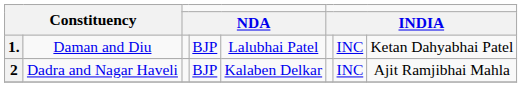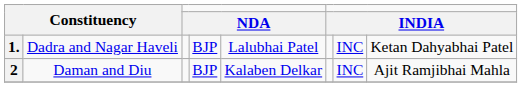1. | column 2: Daman and Diu -> Dadra and Nagar Haveli
2 | column 2: Dadra and Nagar Haveli -> Daman and Diu
